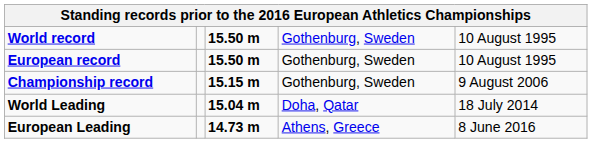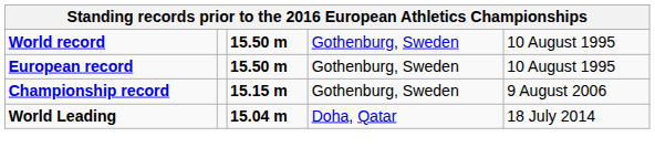- row: European Leading | 14.73 m | Athens, Greece | 8 June 2016
